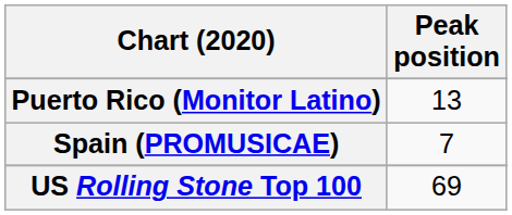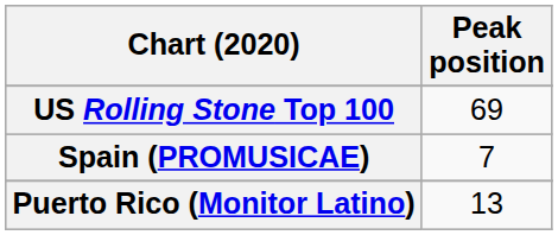rows swapped: Puerto Rico (Monitor Latino) <-> US Rolling Stone Top 100
